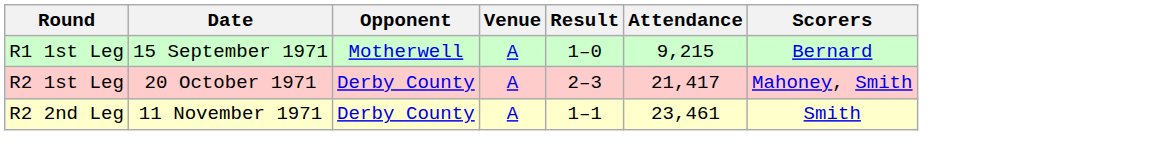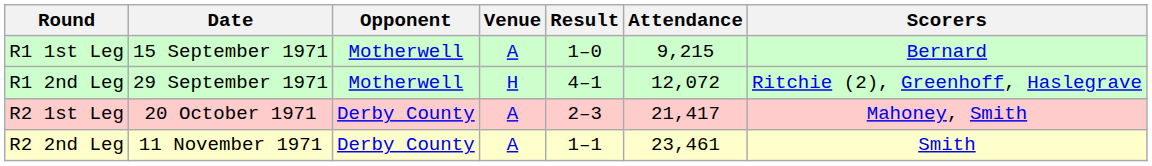+ row: R1 2nd Leg | 29 September 1971 | Motherwell | H | 4–1 | 12,072 | Ritchie (2), Greenhoff, Haslegrave
